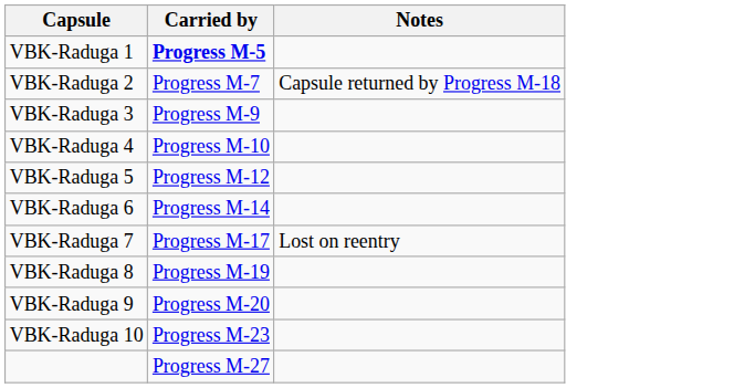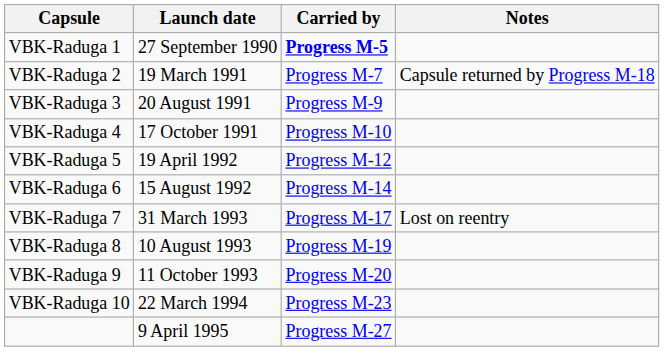+ column: Launch date | 27 September 1990 | 19 March 1991 | 20 August 1991 | 17 October 1991 | 19 April 1992 | 15 August 1992 | 31 March 1993 | 10 August 1993 | 11 October 1993 | 22 March 1994 | 9 April 1995
